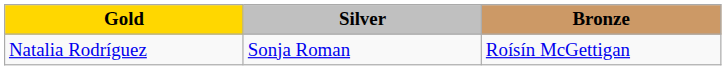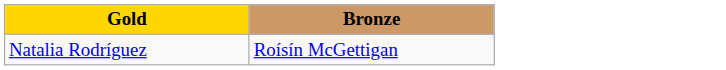- column: Silver | Sonja Roman
